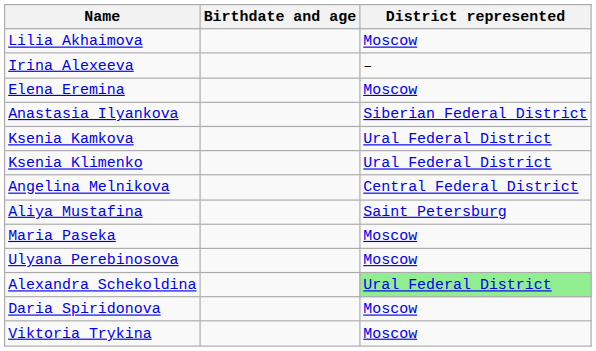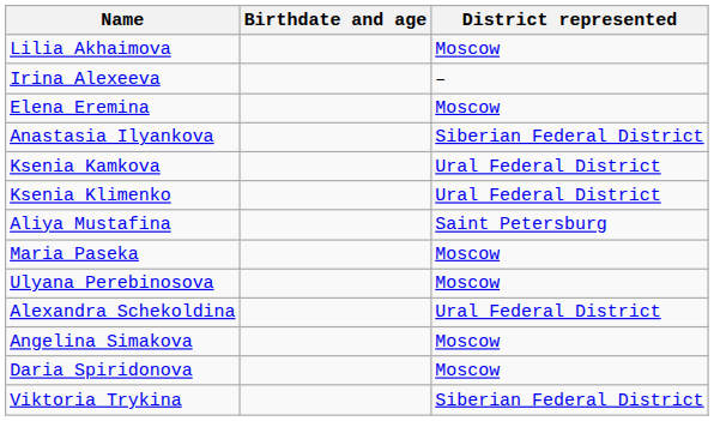- row: Angelina Melnikova | Central Federal District
Alexandra Schekoldina | District represented: lightgreen background -> no background
+ row: Angelina Simakova | Moscow
Viktoria Trykina | District represented: Moscow -> Siberian Federal District
